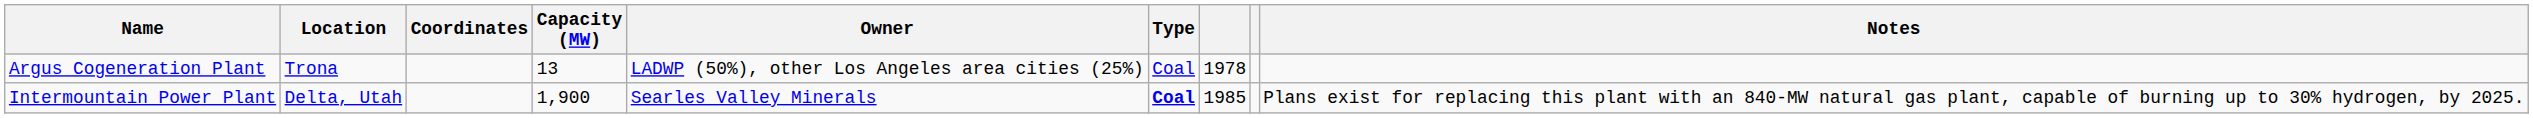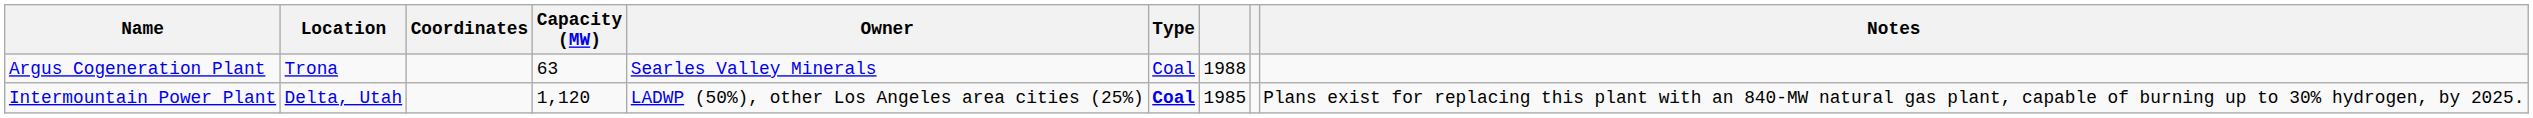Argus Cogeneration Plant | Capacity (MW): 13 -> 63
Argus Cogeneration Plant | Owner: LADWP (50%), other Los Angeles area cities (25%) -> Searles Valley Minerals
Argus Cogeneration Plant | column 7: 1978 -> 1988
Intermountain Power Plant | Capacity (MW): 1,900 -> 1,120
Intermountain Power Plant | Owner: Searles Valley Minerals -> LADWP (50%), other Los Angeles area cities (25%)
